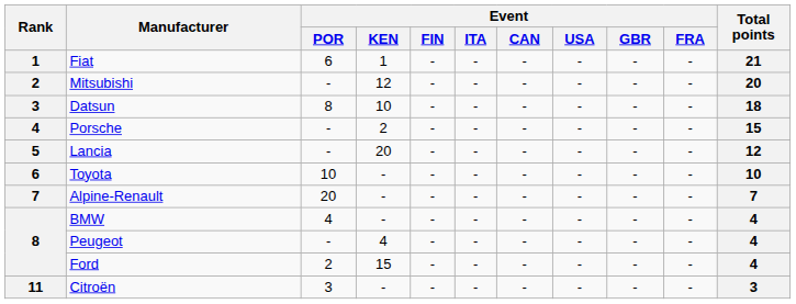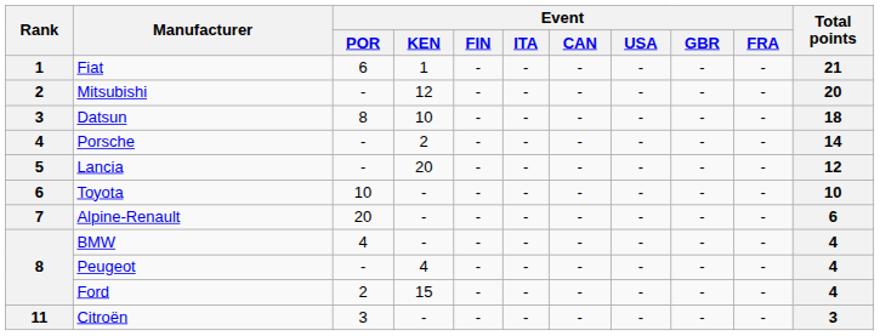Porsche | Total points: 15 -> 14
Alpine-Renault | Total points: 7 -> 6
